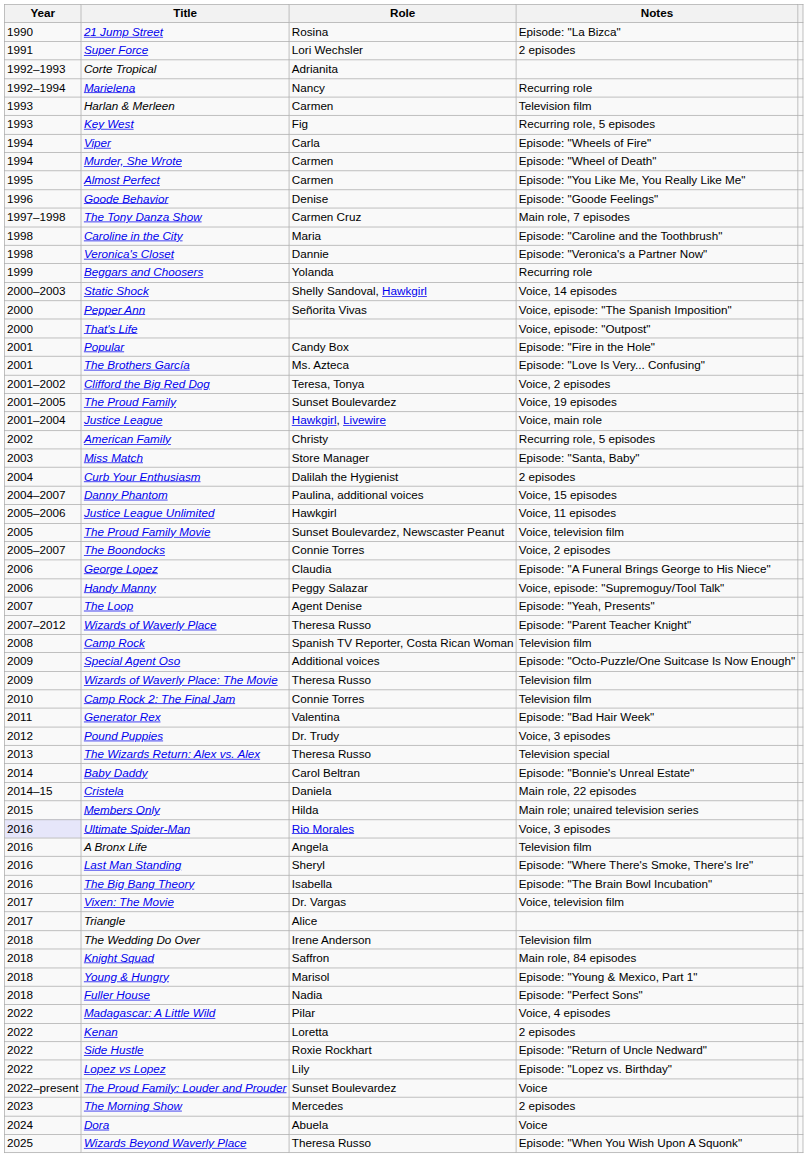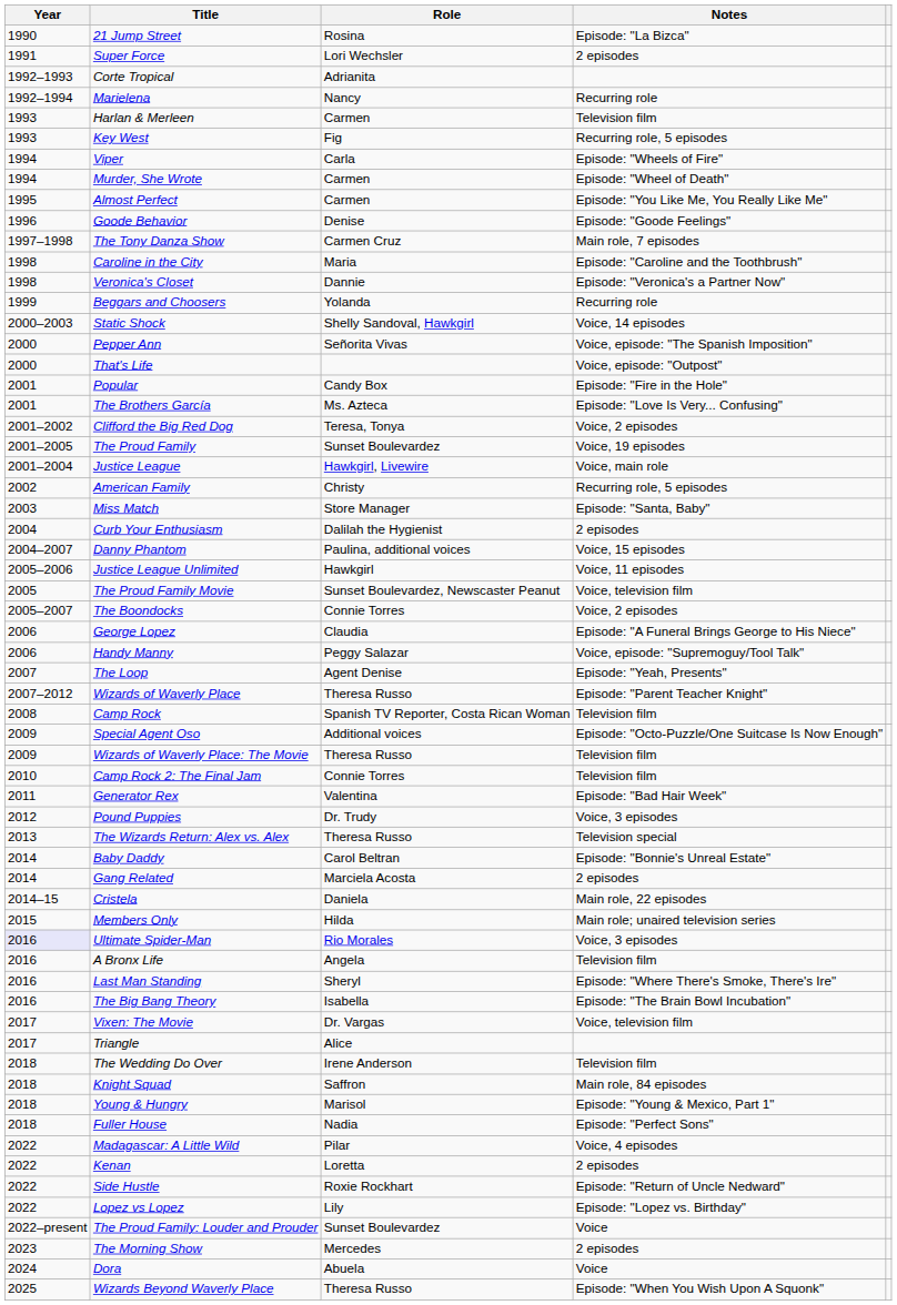+ row: 2014 | Gang Related | Marciela Acosta | 2 episodes
